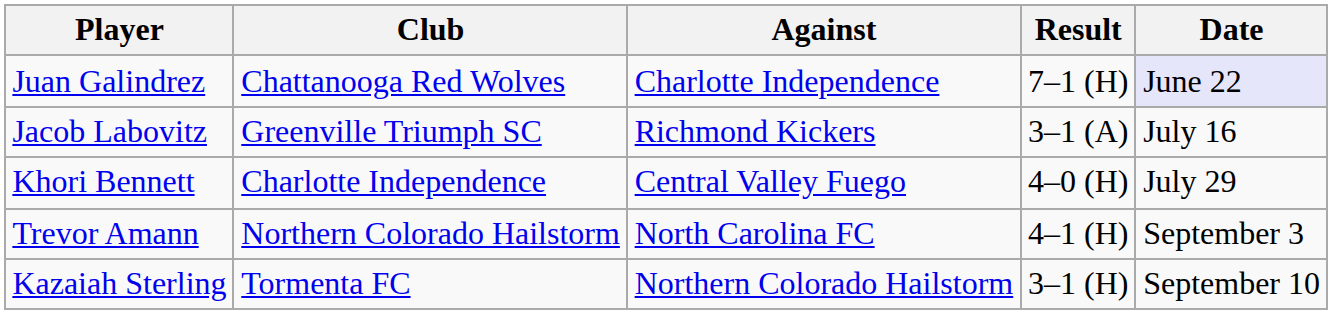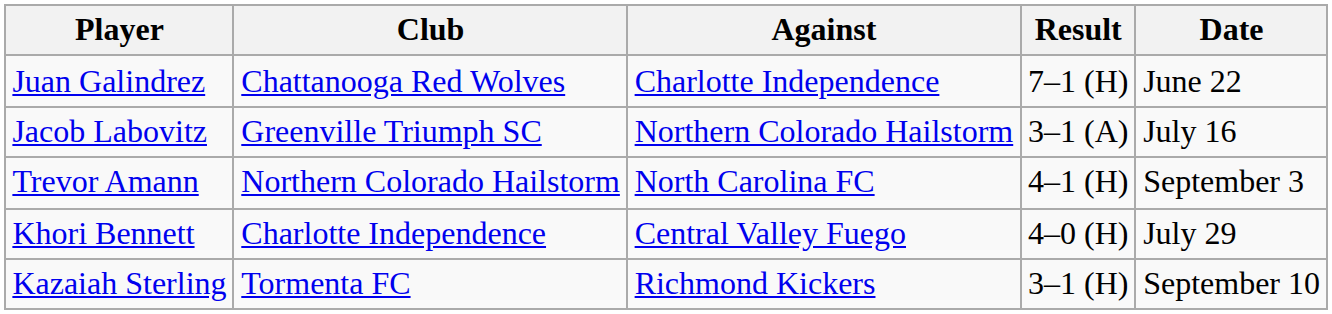Juan Galindrez | Date: lavender background -> no background
Jacob Labovitz | Against: Richmond Kickers -> Northern Colorado Hailstorm
rows swapped: Khori Bennett <-> Trevor Amann
Kazaiah Sterling | Against: Northern Colorado Hailstorm -> Richmond Kickers
